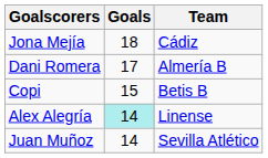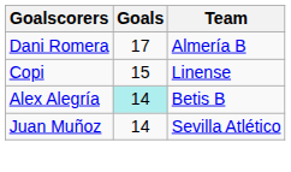- row: Jona Mejía | 18 | Cádiz
Copi | Team: Betis B -> Linense
Alex Alegría | Team: Linense -> Betis B
